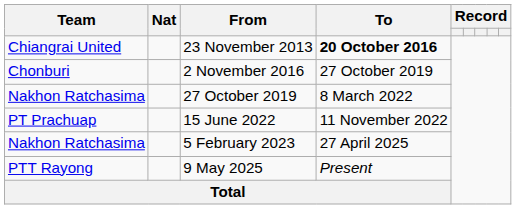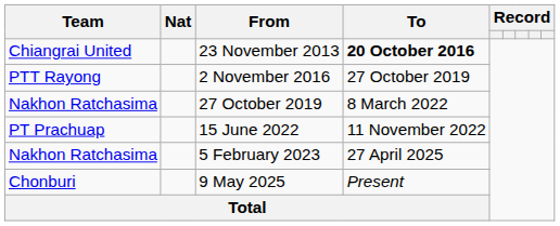2 November 2016 | Team: Chonburi -> PTT Rayong
9 May 2025 | Team: PTT Rayong -> Chonburi
